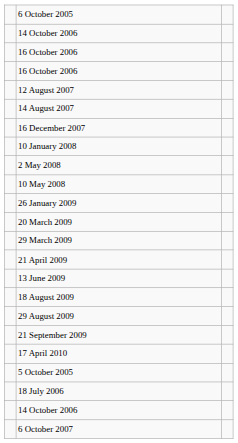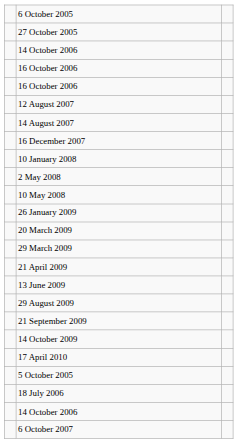+ row: 27 October 2005
- row: 18 August 2009
+ row: 14 October 2009
